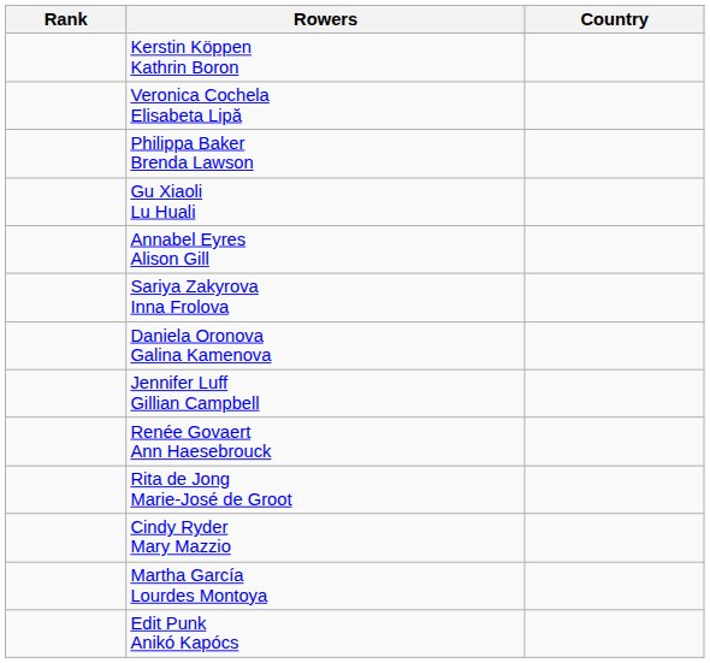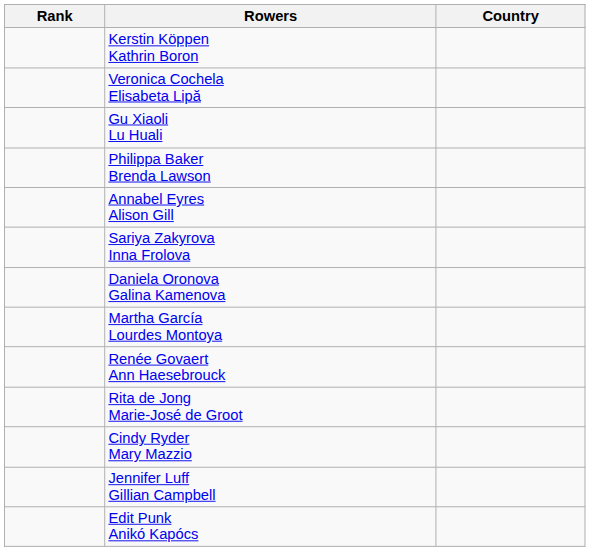rows swapped: Gu Xiaoli Lu Huali <-> Philippa Baker Brenda Lawson
rows swapped: Jennifer Luff Gillian Campbell <-> Martha García Lourdes Montoya
